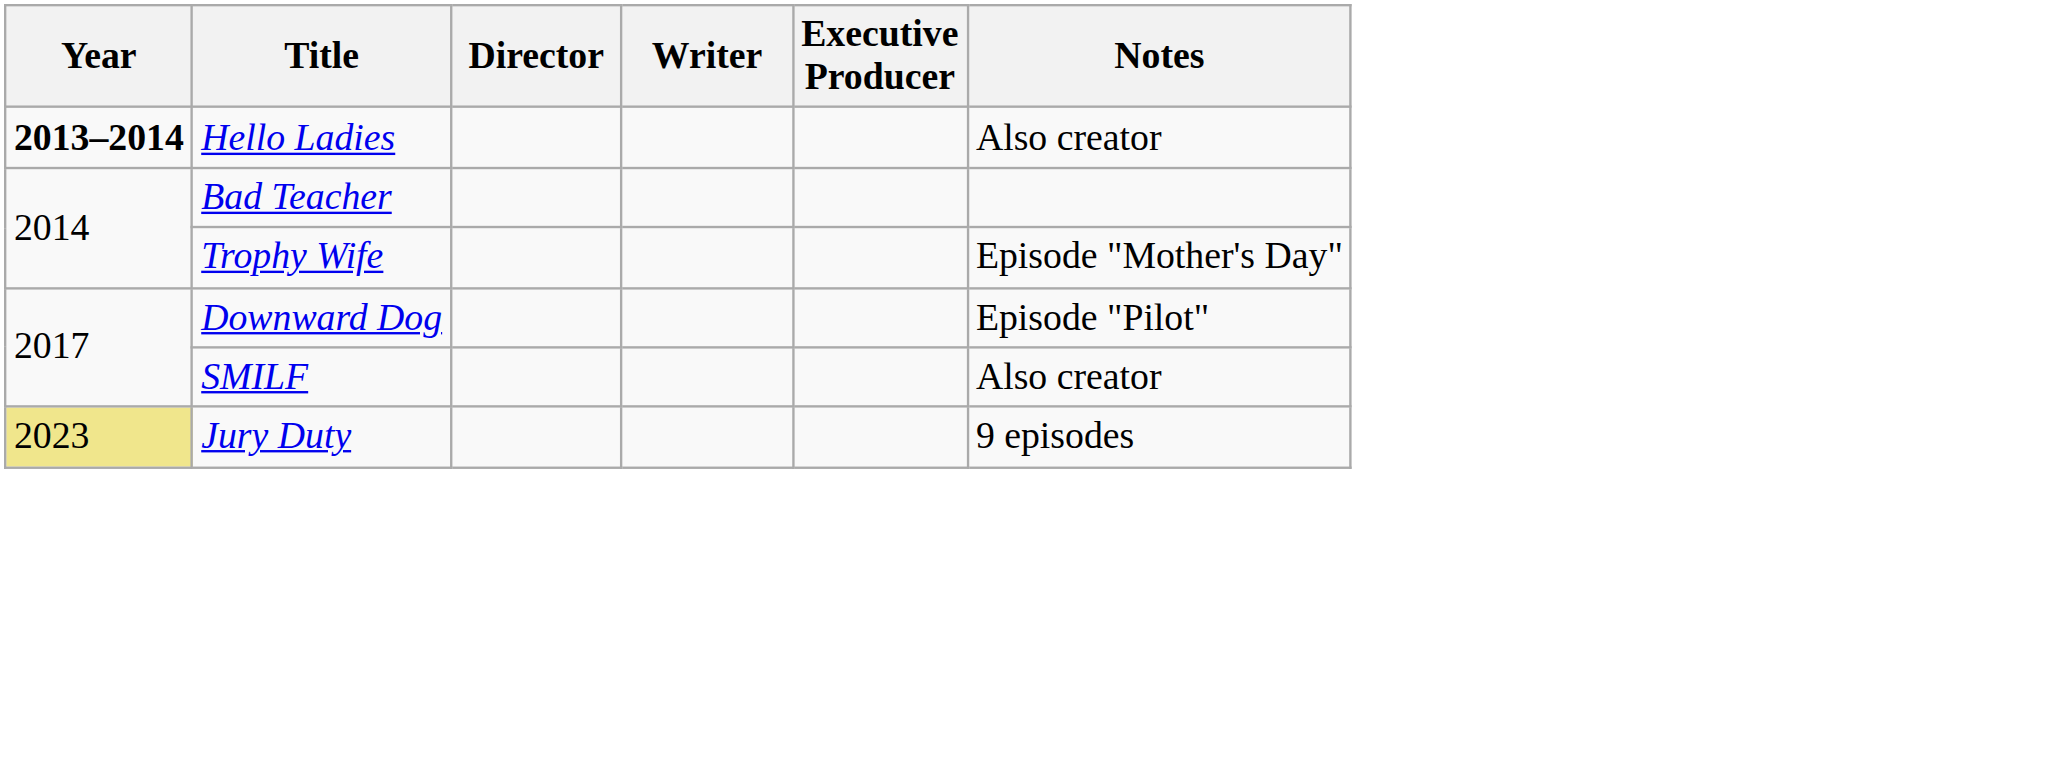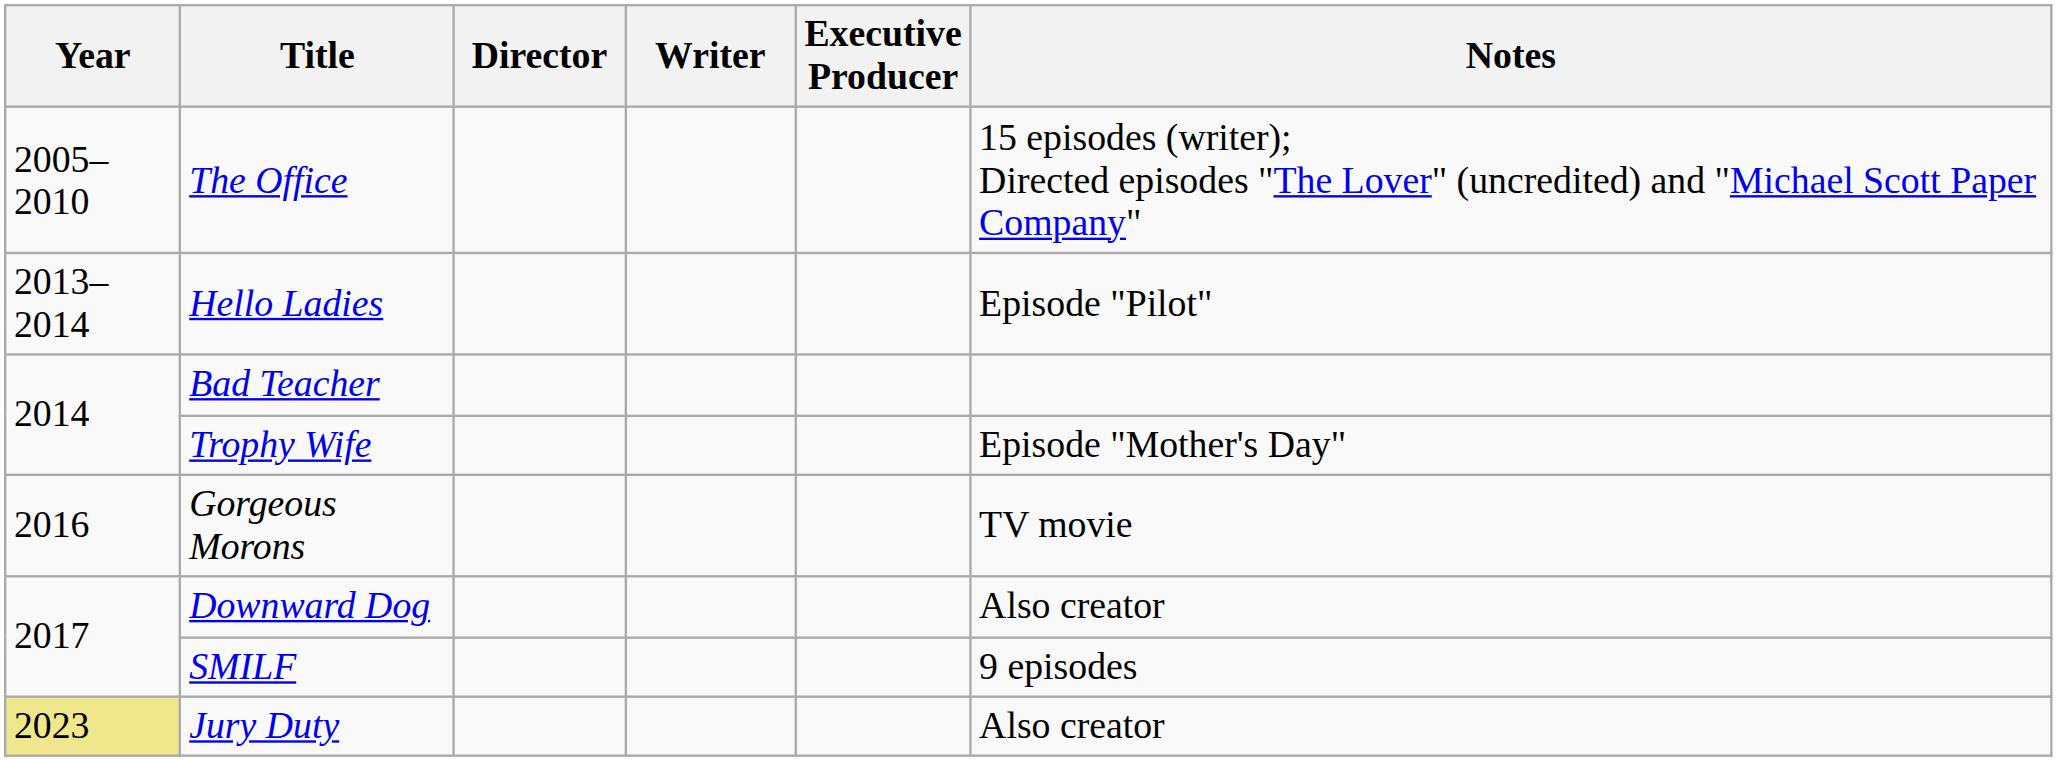+ row: 2005–2010 | The Office | 15 episodes (writer); Directed episodes "The Lover" (uncredited) and "Michael Scott Paper Company"
Hello Ladies | Year: bold -> normal
Hello Ladies | Notes: Also creator -> Episode "Pilot"
+ row: 2016 | Gorgeous Morons | TV movie
Downward Dog | Notes: Episode "Pilot" -> Also creator
SMILF | Notes: Also creator -> 9 episodes
Jury Duty | Notes: 9 episodes -> Also creator
